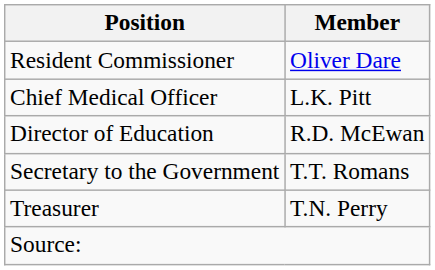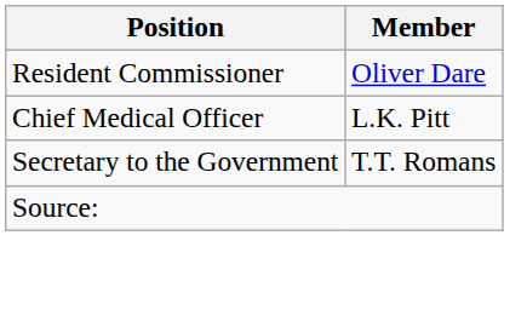- row: Director of Education | R.D. McEwan
- row: Treasurer | T.N. Perry
